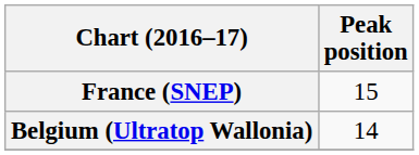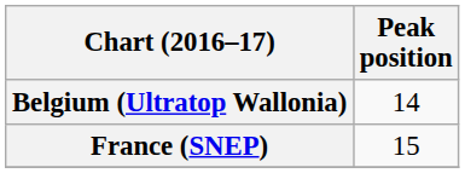rows swapped: Belgium (Ultratop Wallonia) <-> France (SNEP)
